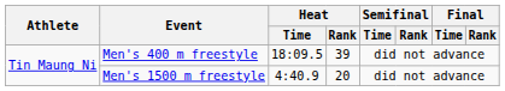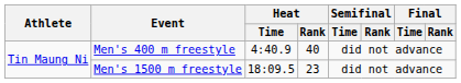Men's 400 m freestyle | Heat / Time: 18:09.5 -> 4:40.9
Men's 400 m freestyle | Heat / Rank: 39 -> 40
Men's 1500 m freestyle | Heat / Time: 4:40.9 -> 18:09.5
Men's 1500 m freestyle | Heat / Rank: 20 -> 23
